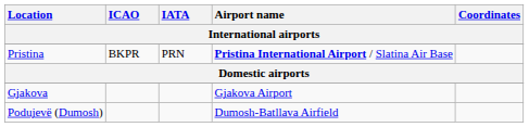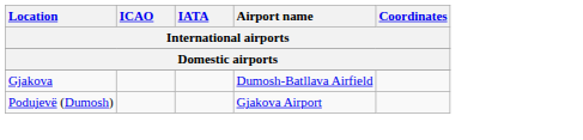- row: Pristina | BKPR | PRN | Pristina International Airport / Slatina Air Base
Gjakova | Airport name: Gjakova Airport -> Dumosh-Batllava Airfield
Podujevë (Dumosh) | Airport name: Dumosh-Batllava Airfield -> Gjakova Airport
